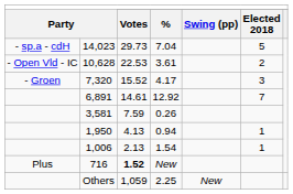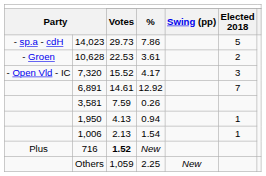14,023 | column 4: 7.04 -> 7.86
10,628 | column 1: - Open Vld - IC -> - Groen
7,320 | column 1: - Groen -> - Open Vld - IC
